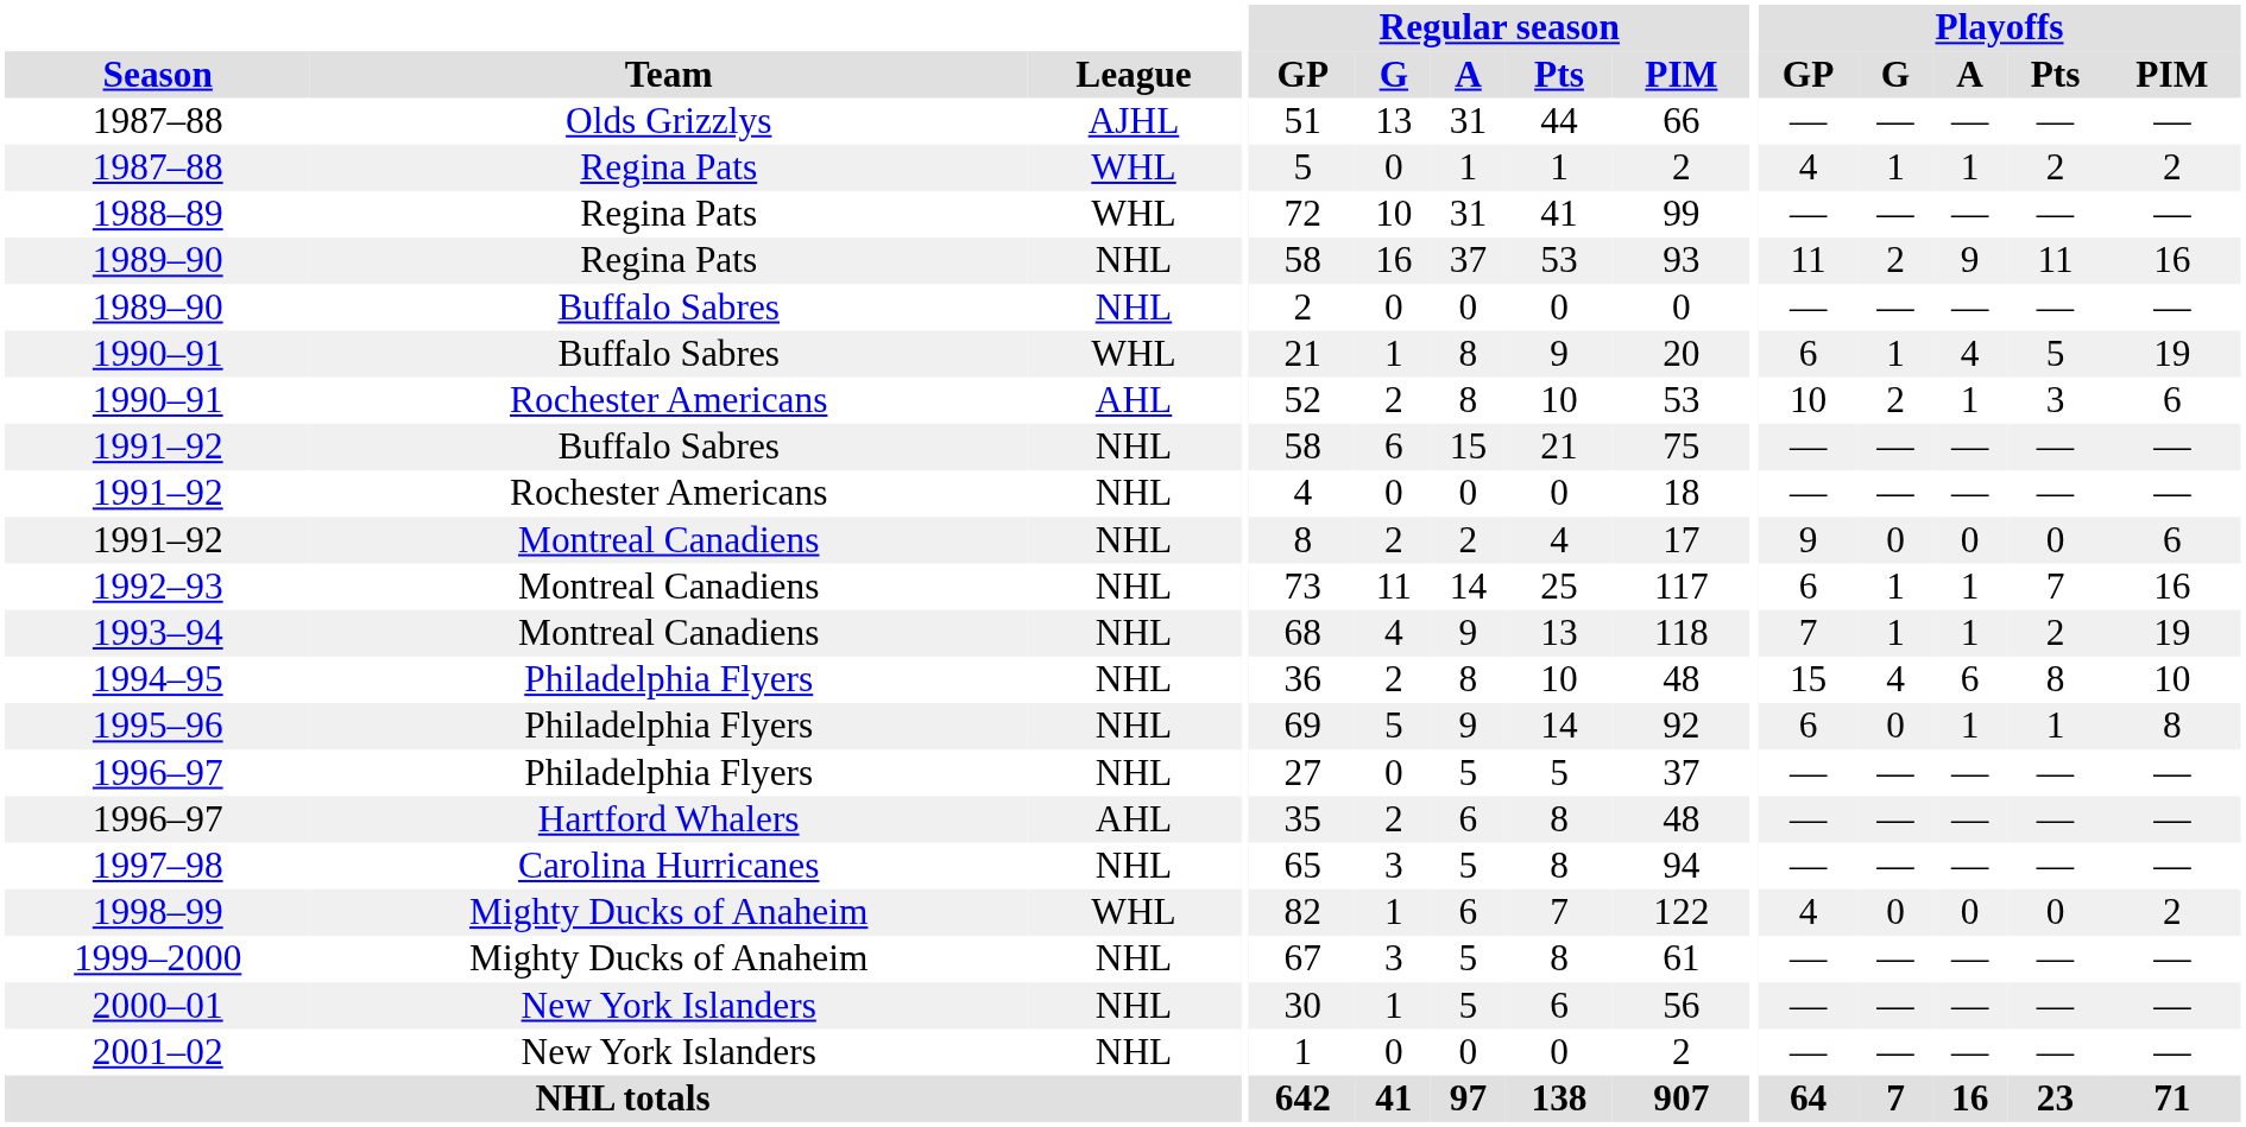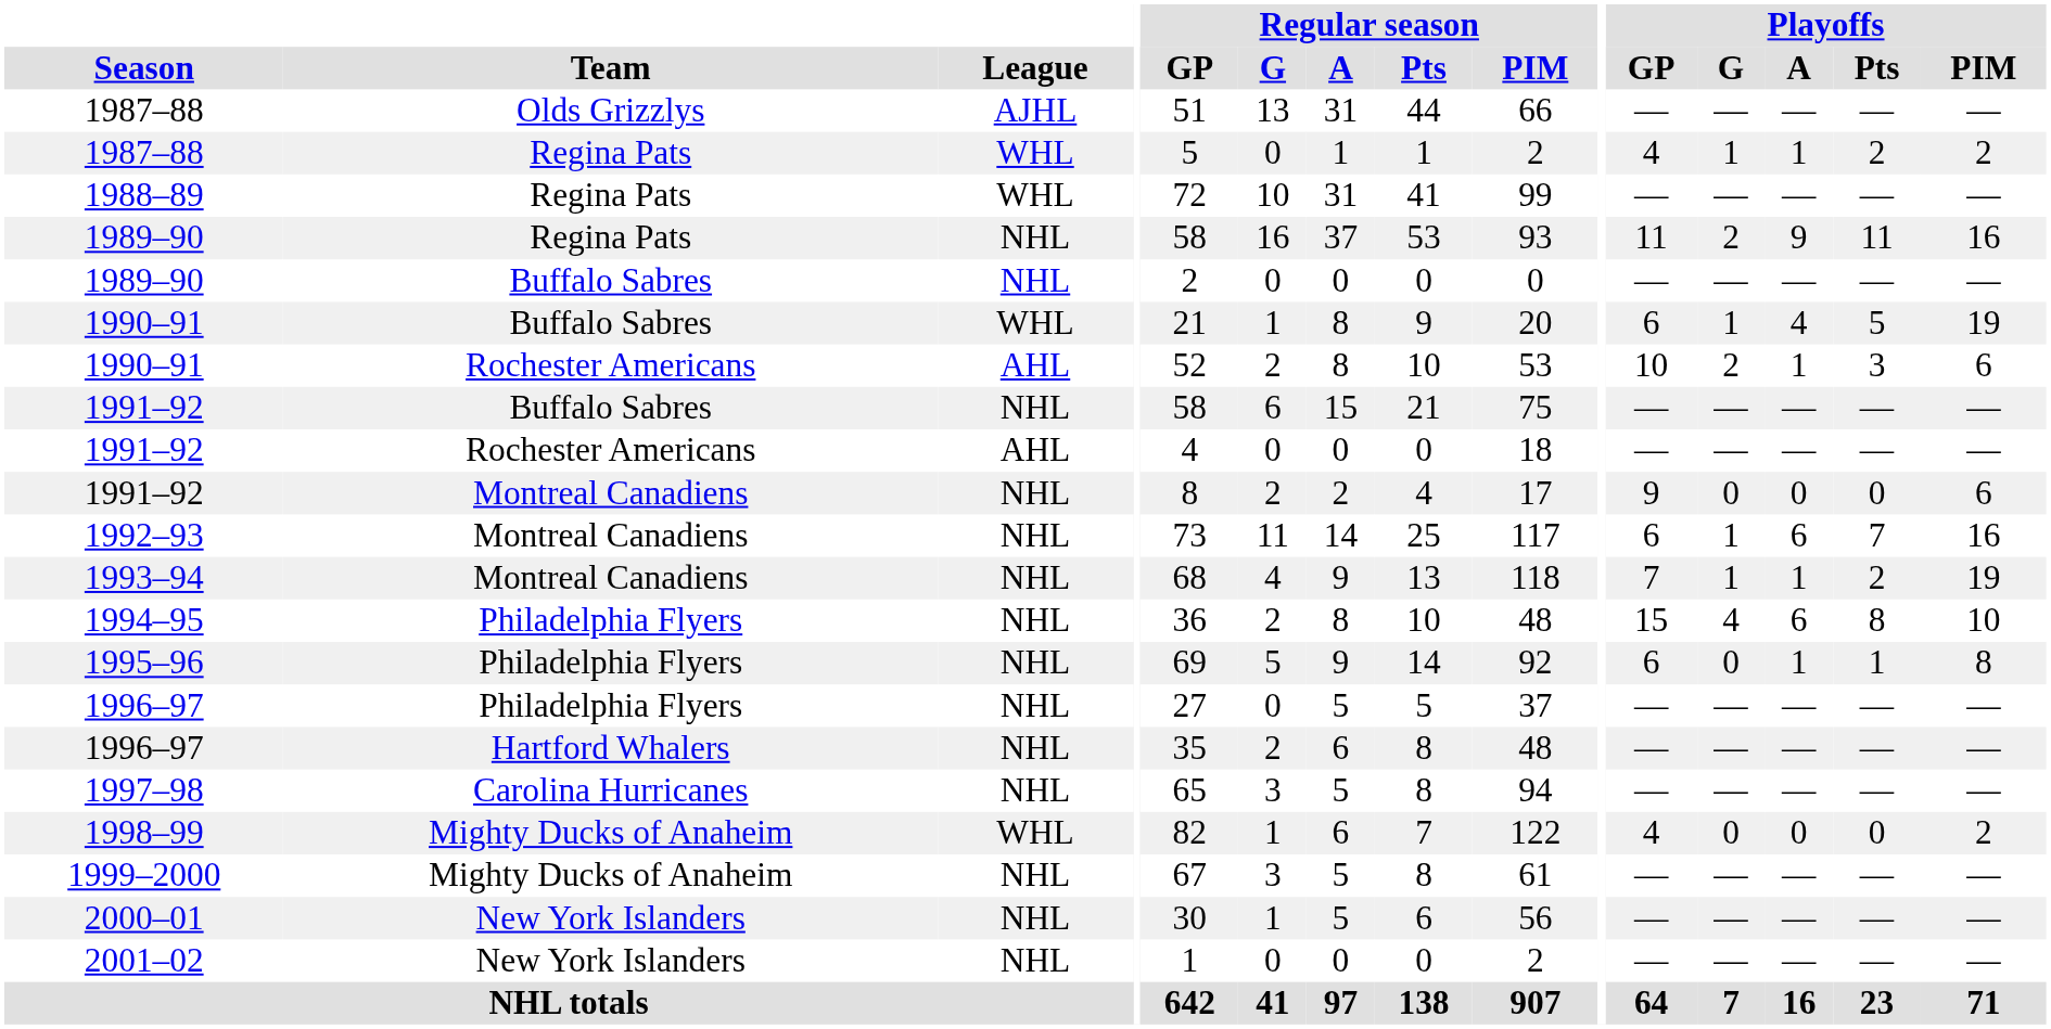1991–92 / Rochester Americans | League: NHL -> AHL
1992–93 | Playoffs / A: 1 -> 6
1996–97 / Hartford Whalers | League: AHL -> NHL
